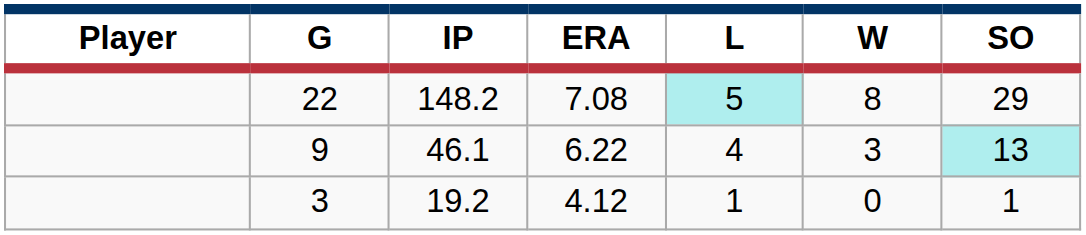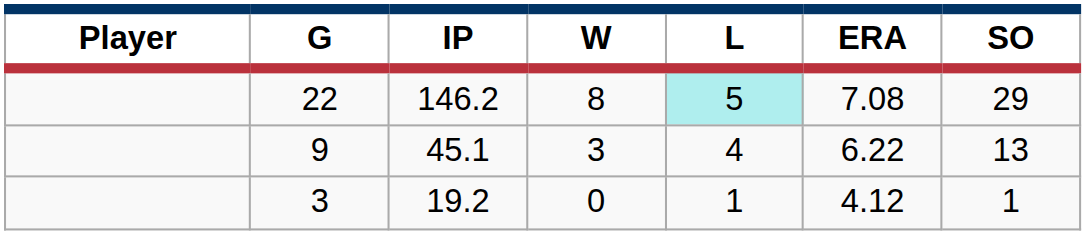columns swapped: W <-> ERA
22 | IP: 148.2 -> 146.2
9 | IP: 46.1 -> 45.1
9 | SO: paleturquoise background -> no background
